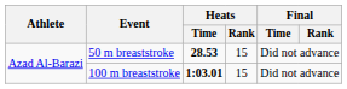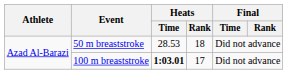50 m breaststroke | Heats / Time: bold -> normal
50 m breaststroke | Heats / Rank: 15 -> 18
100 m breaststroke | Heats / Rank: 15 -> 17
